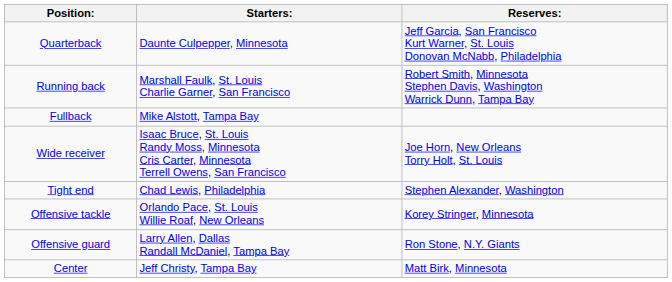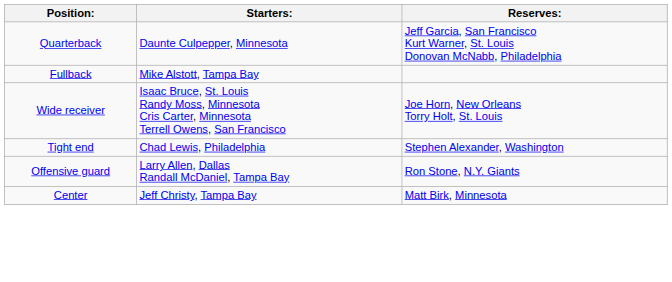- row: Running back | Marshall Faulk, St. Louis Charlie Garner, San Francisco | Robert Smith, Minnesota Stephen Davis, Washington Warrick Dunn, Tampa Bay
- row: Offensive tackle | Orlando Pace, St. Louis Willie Roaf, New Orleans | Korey Stringer, Minnesota
